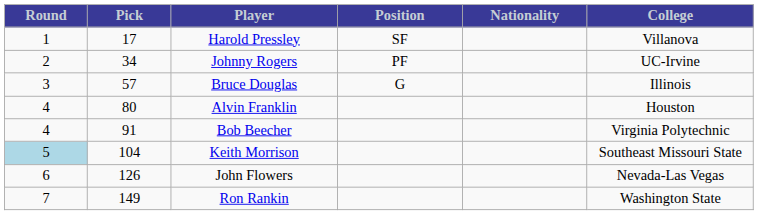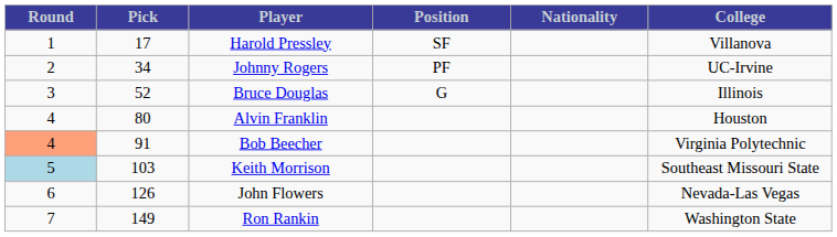Bruce Douglas | Pick: 57 -> 52
Bob Beecher | Round: no background -> lightsalmon background
Keith Morrison | Pick: 104 -> 103
